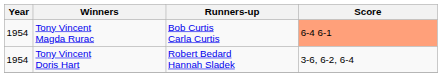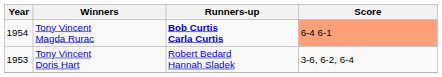Tony Vincent Magda Rurac | Runners-up: normal -> bold
Tony Vincent Doris Hart | Year: 1954 -> 1953
